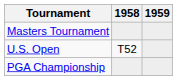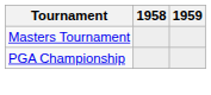- row: U.S. Open | T52
